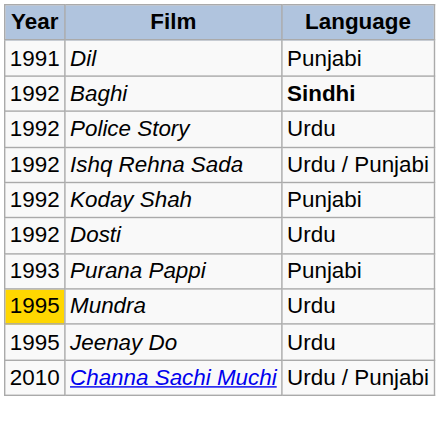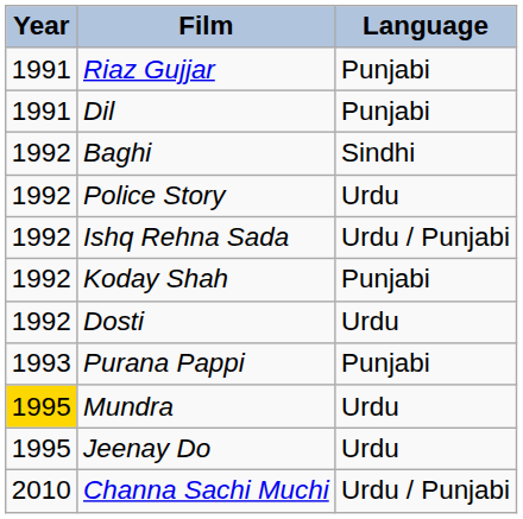+ row: 1991 | Riaz Gujjar | Punjabi
Baghi | Language: bold -> normal
